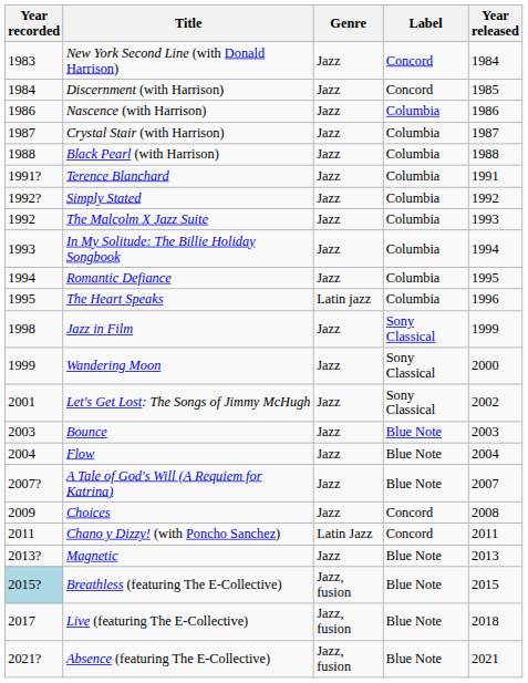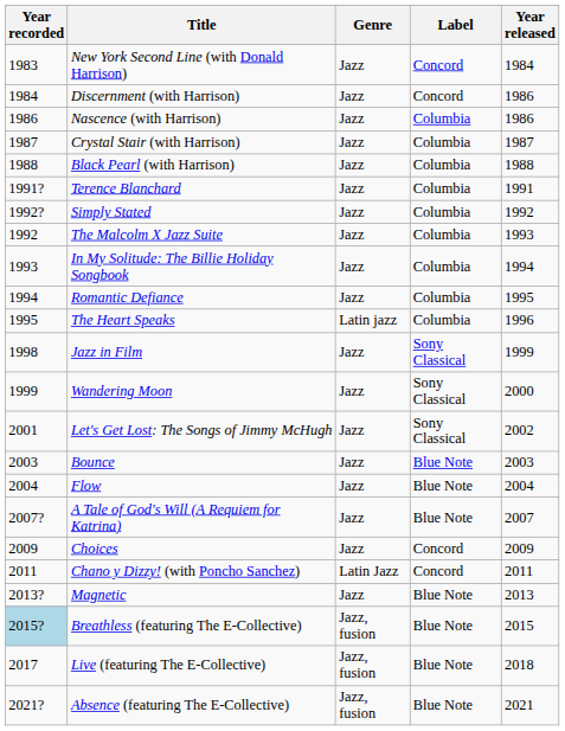Discernment (with Harrison) | Year released: 1985 -> 1986
Choices | Year released: 2008 -> 2009
